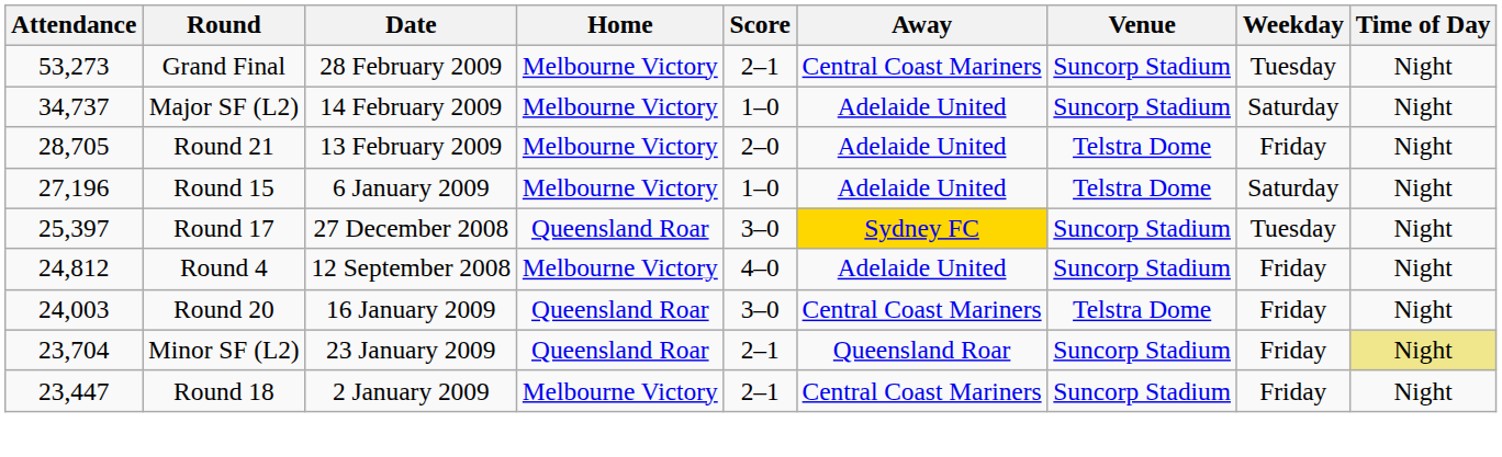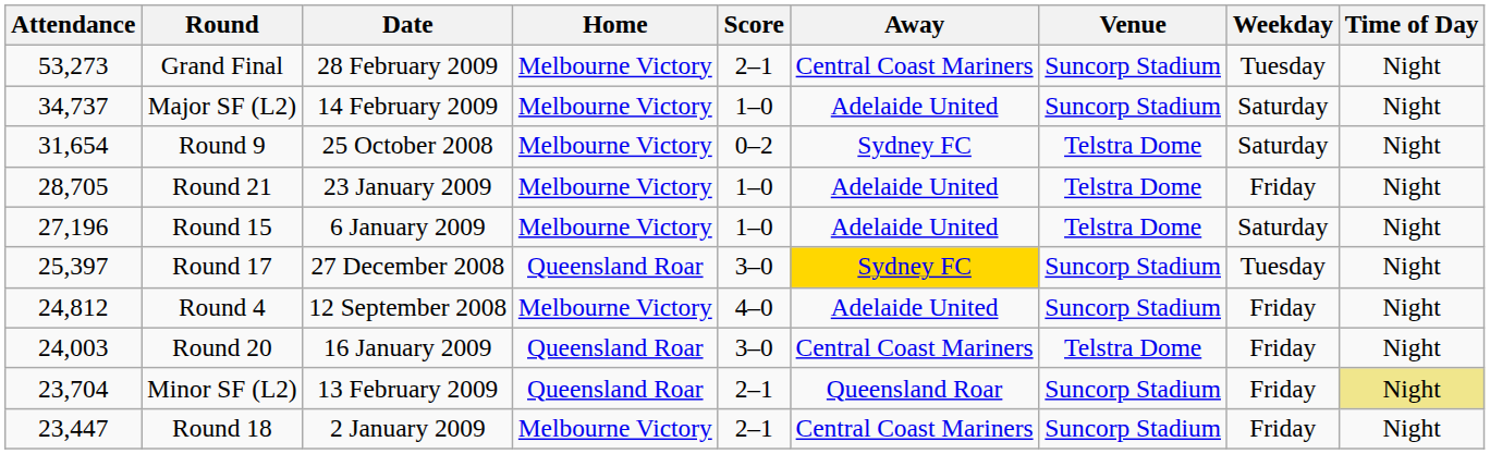+ row: 31,654 | Round 9 | 25 October 2008 | Melbourne Victory | 0–2 | Sydney FC | Telstra Dome | Saturday | Night
Round 21 | Date: 13 February 2009 -> 23 January 2009
Round 21 | Score: 2–0 -> 1–0
Minor SF (L2) | Date: 23 January 2009 -> 13 February 2009
